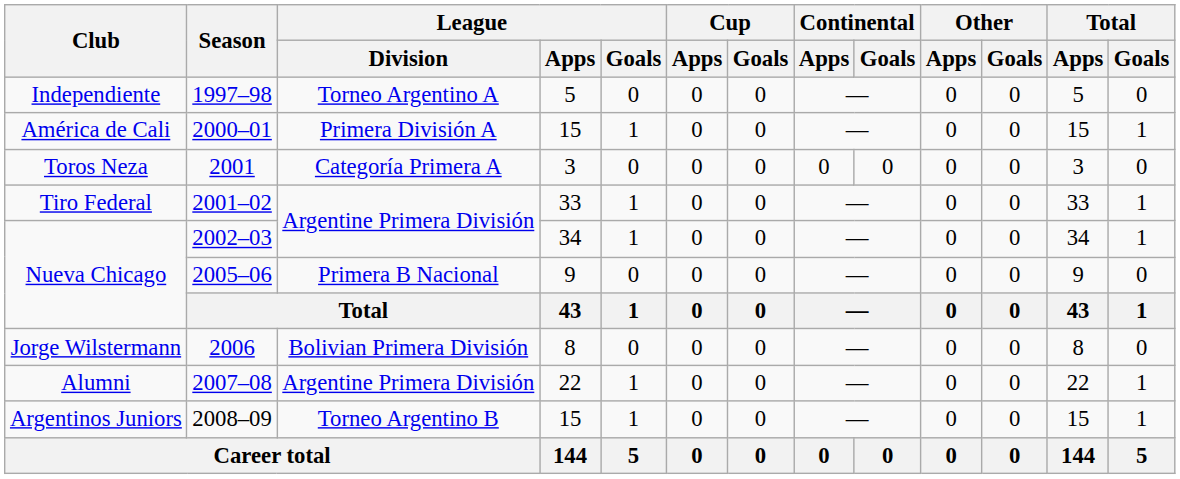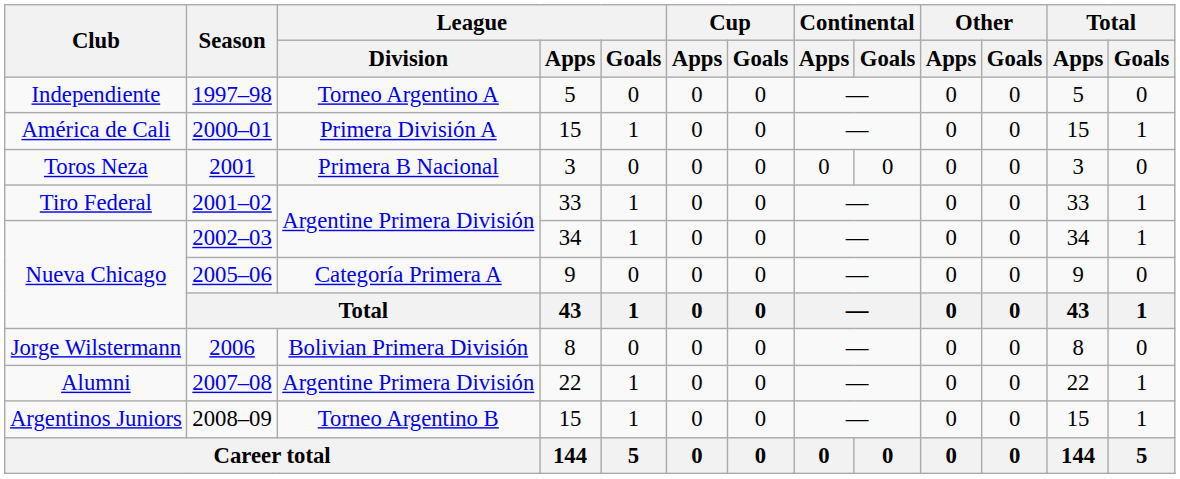2001 | League / Division: Categoría Primera A -> Primera B Nacional
2005–06 | League / Division: Primera B Nacional -> Categoría Primera A
